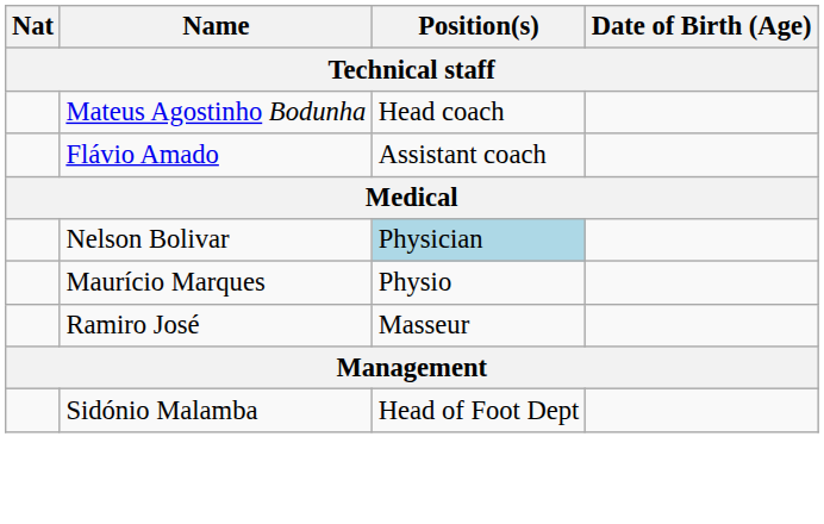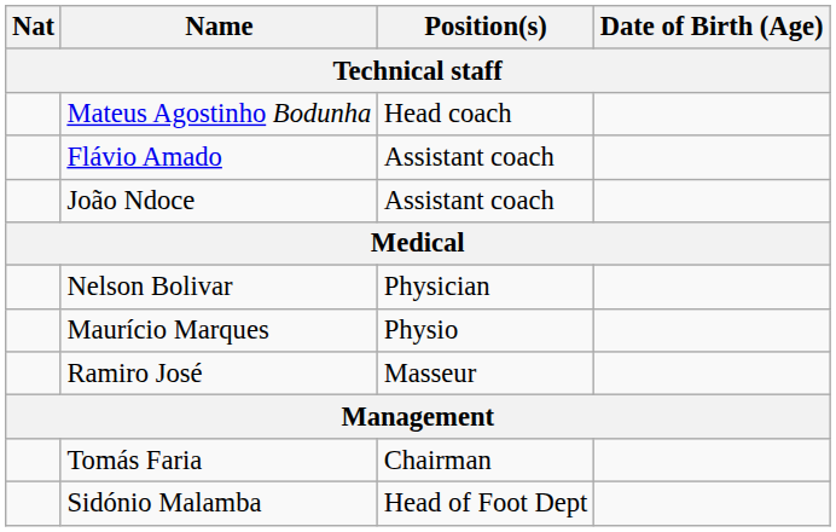+ row: João Ndoce | Assistant coach
Nelson Bolivar | Position(s): lightblue background -> no background
+ row: Tomás Faria | Chairman
